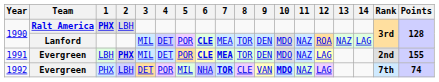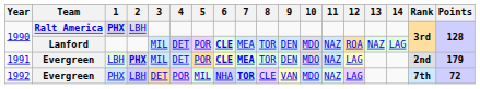1991 | Points: 155 -> 179
1992 | 10: bold -> normal
1992 | Points: 74 -> 72
